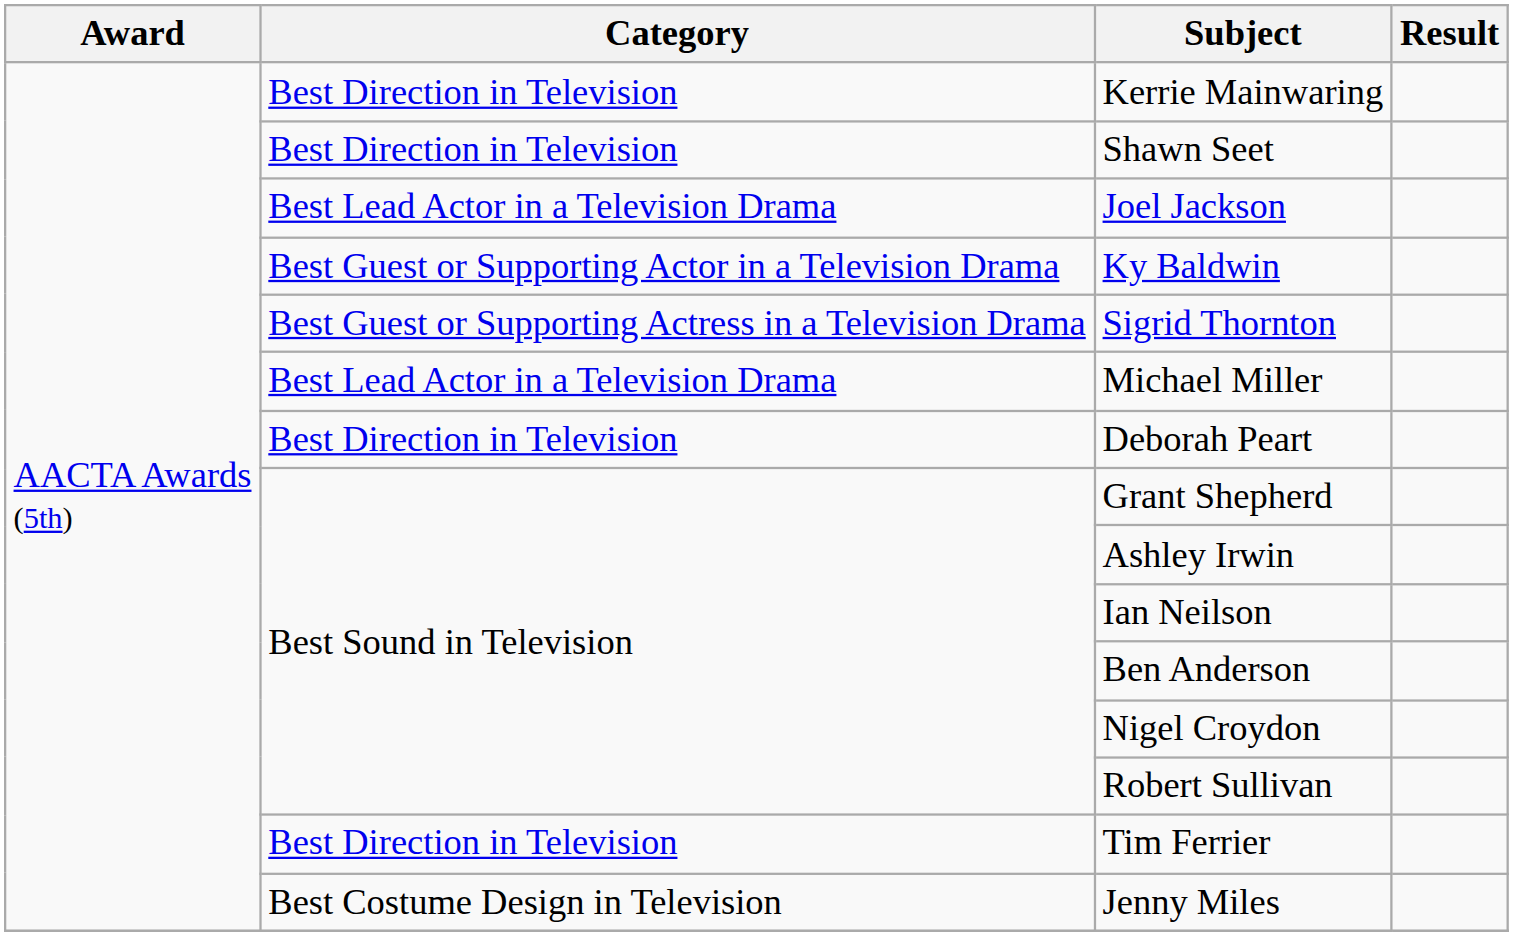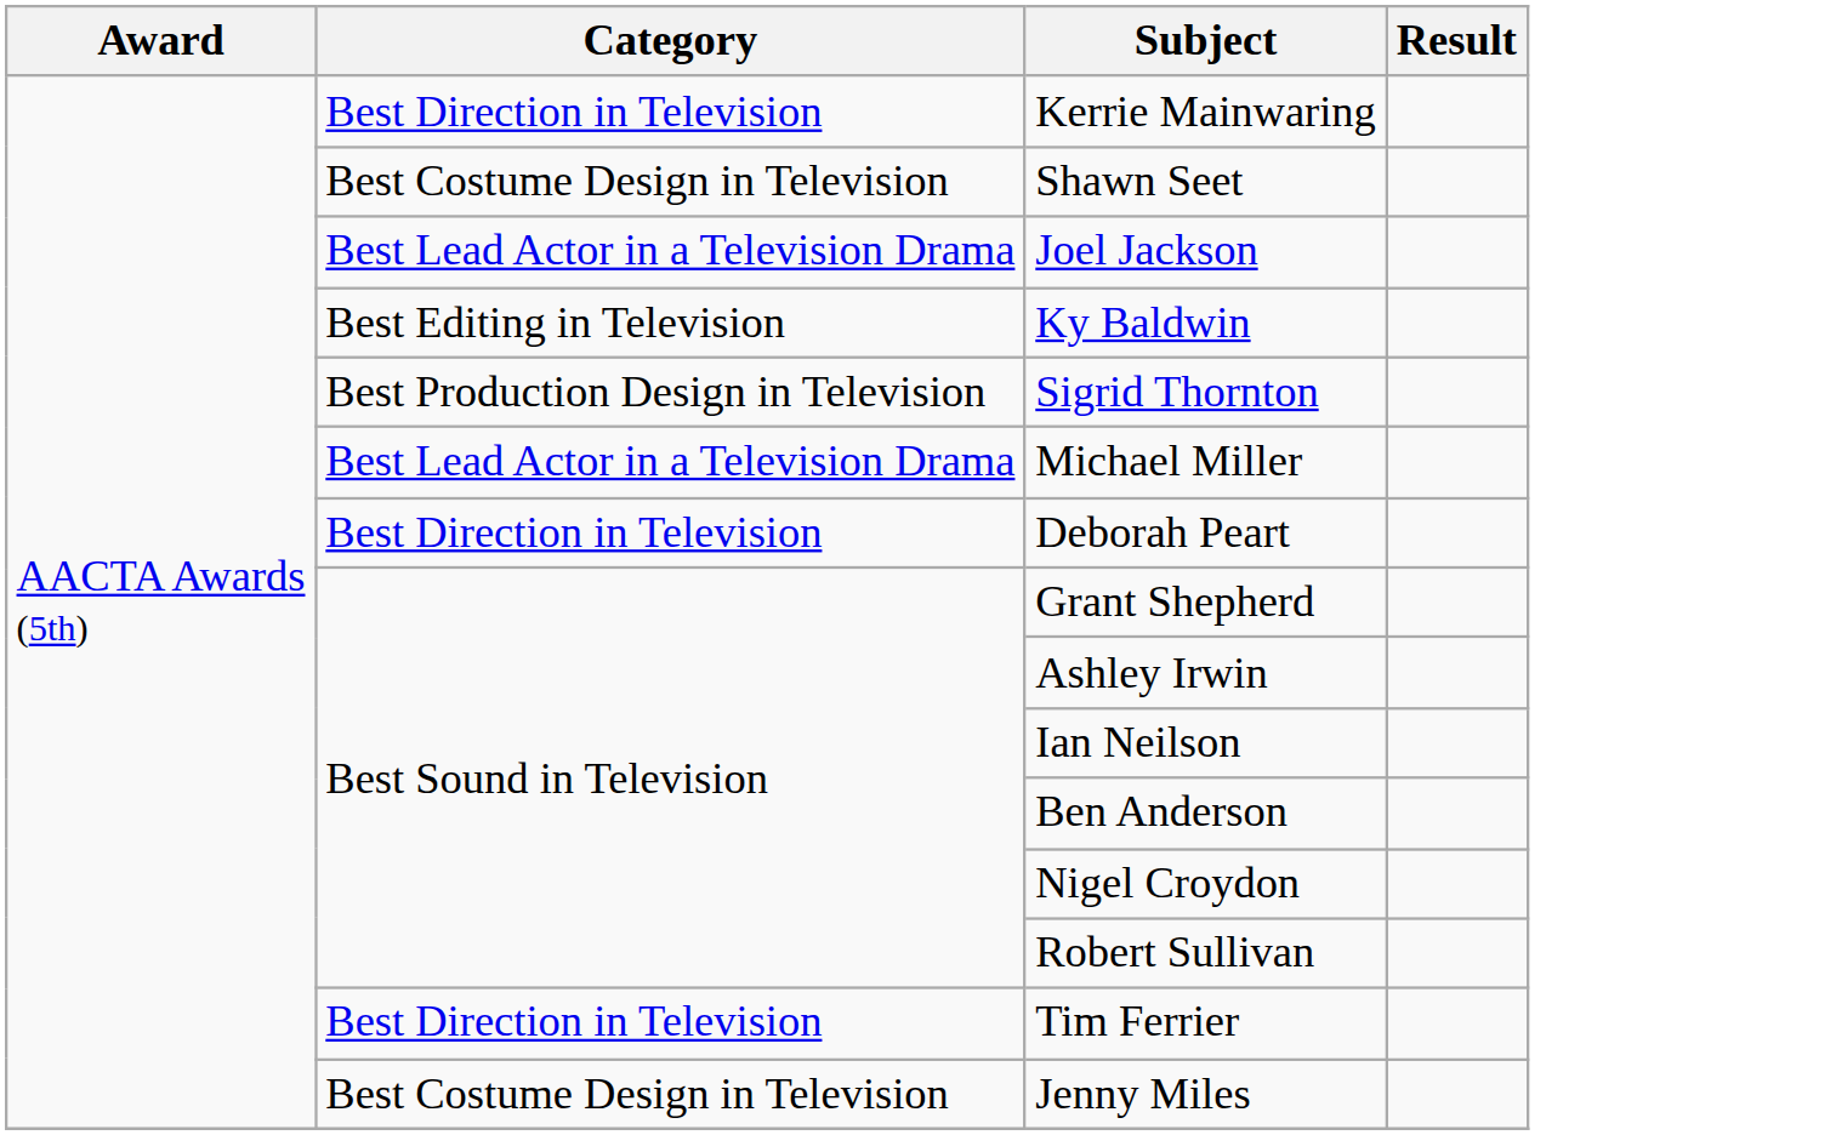Shawn Seet | Category: Best Direction in Television -> Best Costume Design in Television
Ky Baldwin | Category: Best Guest or Supporting Actor in a Television Drama -> Best Editing in Television
Sigrid Thornton | Category: Best Guest or Supporting Actress in a Television Drama -> Best Production Design in Television
